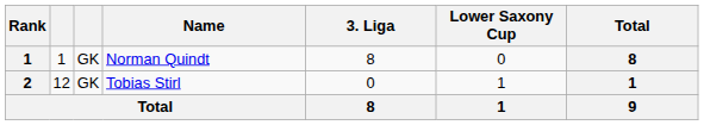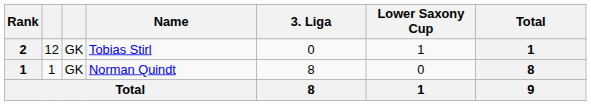rows swapped: Norman Quindt <-> Tobias Stirl
